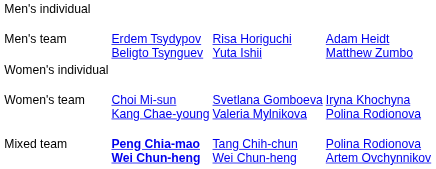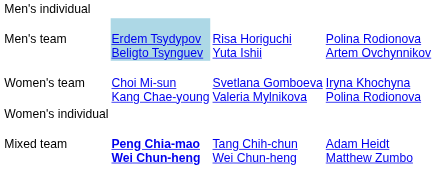Men's team | column 2: no background -> lightblue background
Men's team | column 4: Adam Heidt Matthew Zumbo -> Polina Rodionova Artem Ovchynnikov
rows swapped: Women's individual <-> Women's team
Mixed team | column 4: Polina Rodionova Artem Ovchynnikov -> Adam Heidt Matthew Zumbo
